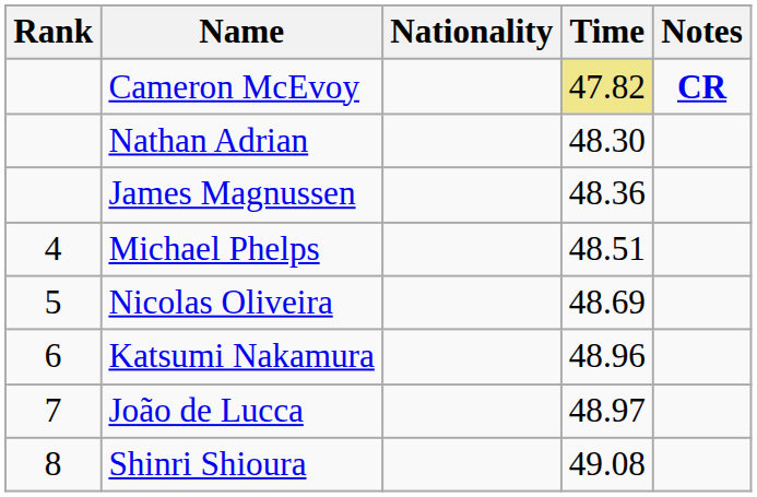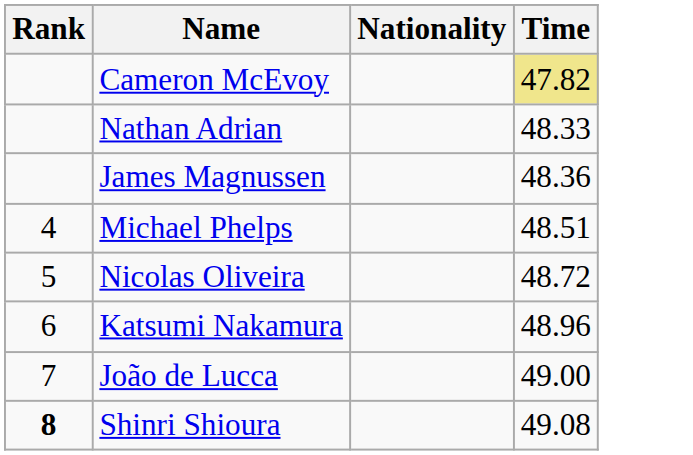- column: Notes | CR
Nathan Adrian | Time: 48.30 -> 48.33
Nicolas Oliveira | Time: 48.69 -> 48.72
João de Lucca | Time: 48.97 -> 49.00
Shinri Shioura | Rank: normal -> bold
